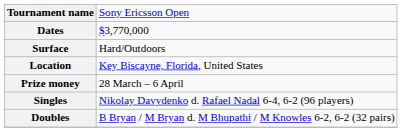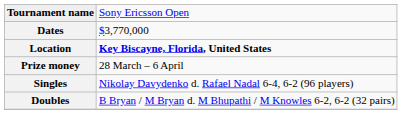- row: Surface | Hard/Outdoors
Location | column 2: normal -> bold
